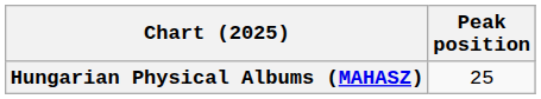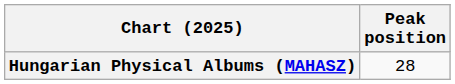Hungarian Physical Albums (MAHASZ) | Peak position: 25 -> 28
